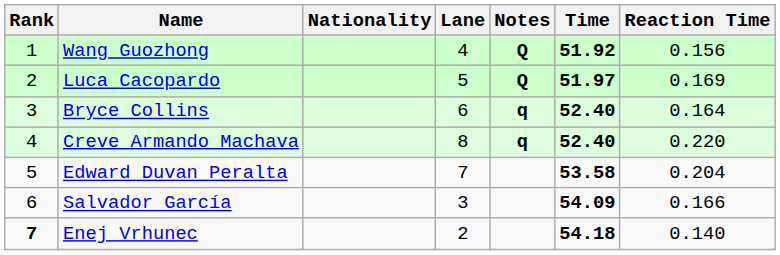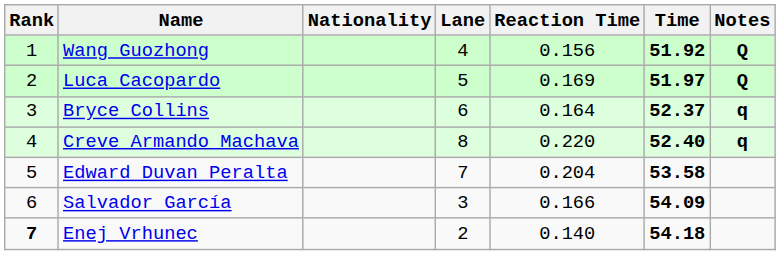columns swapped: Reaction Time <-> Notes
Bryce Collins | Time: 52.40 -> 52.37
